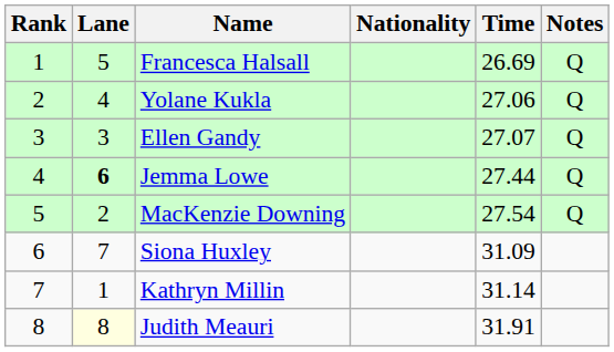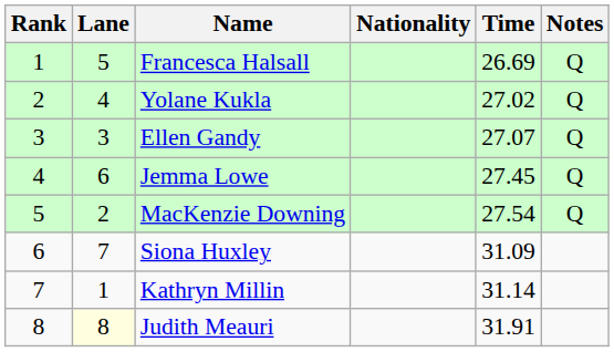Yolane Kukla | Time: 27.06 -> 27.02
Jemma Lowe | Lane: bold -> normal
Jemma Lowe | Time: 27.44 -> 27.45
